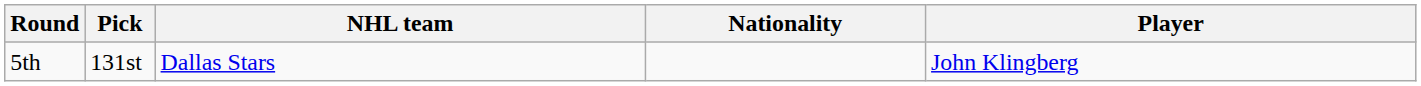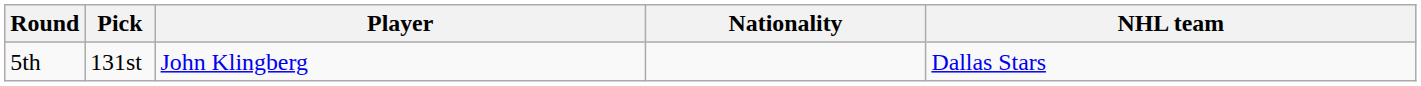columns swapped: Player <-> NHL team
